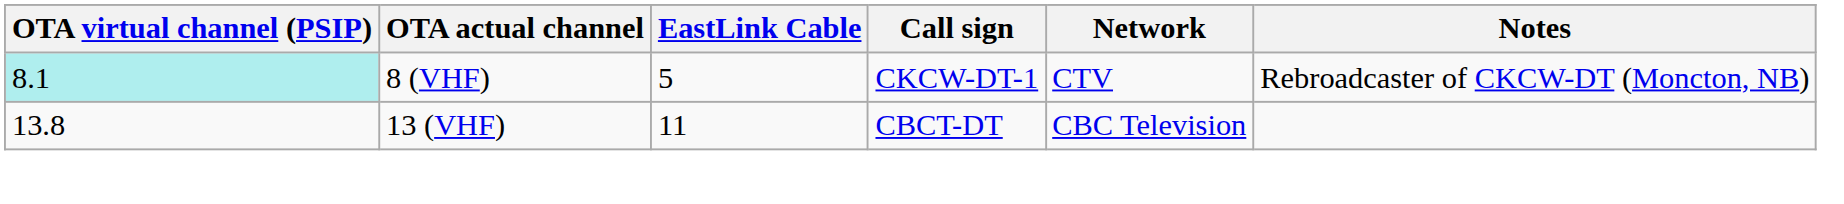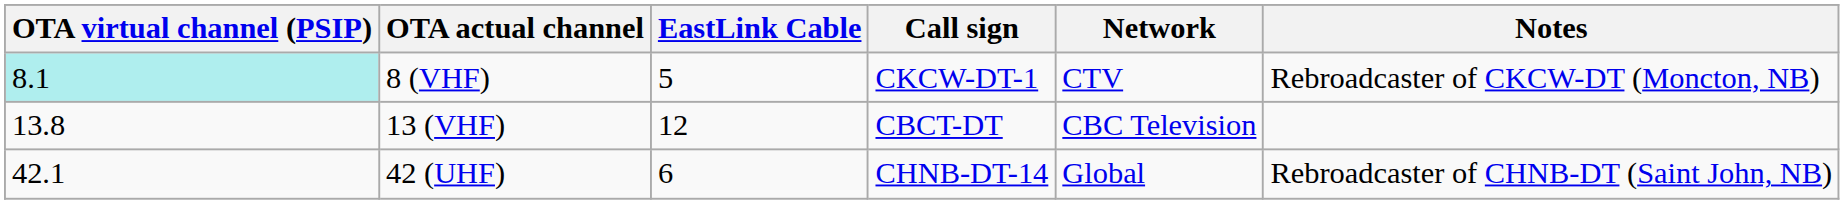13 (VHF) | EastLink Cable: 11 -> 12
+ row: 42.1 | 42 (UHF) | 6 | CHNB-DT-14 | Global | Rebroadcaster of CHNB-DT (Saint John, NB)
